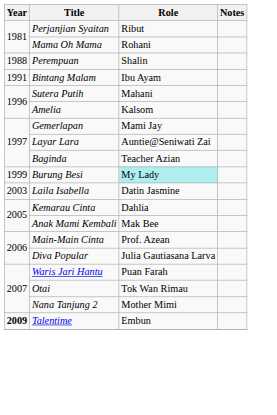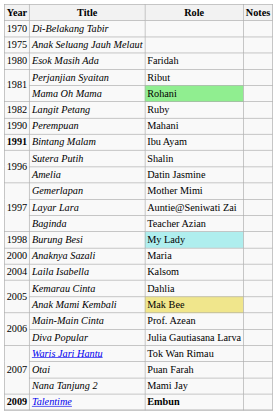+ row: 1970 | Di-Belakang Tabir
+ row: 1975 | Anak Seluang Jauh Melaut
+ row: 1980 | Esok Masih Ada | Faridah
Mama Oh Mama | Role: no background -> lightgreen background
+ row: 1982 | Langit Petang | Ruby
Perempuan | Year: 1988 -> 1990
Perempuan | Role: Shalin -> Mahani
Bintang Malam | Year: normal -> bold
Sutera Putih | Role: Mahani -> Shalin
Amelia | Role: Kalsom -> Datin Jasmine
Gemerlapan | Role: Mami Jay -> Mother Mimi
Burung Besi | Year: 1999 -> 1998
+ row: 2000 | Anaknya Sazali | Maria
Laila Isabella | Year: 2003 -> 2004
Laila Isabella | Role: Datin Jasmine -> Kalsom
Anak Mami Kembali | Role: no background -> khaki background
Waris Jari Hantu | Role: Puan Farah -> Tok Wan Rimau
Otai | Role: Tok Wan Rimau -> Puan Farah
Nana Tanjung 2 | Role: Mother Mimi -> Mami Jay
Talentime | Role: normal -> bold
